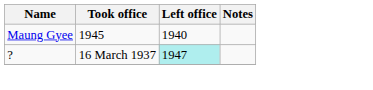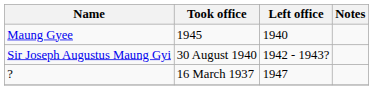+ row: Sir Joseph Augustus Maung Gyi | 30 August 1940 | 1942 - 1943?
? | Left office: paleturquoise background -> no background
